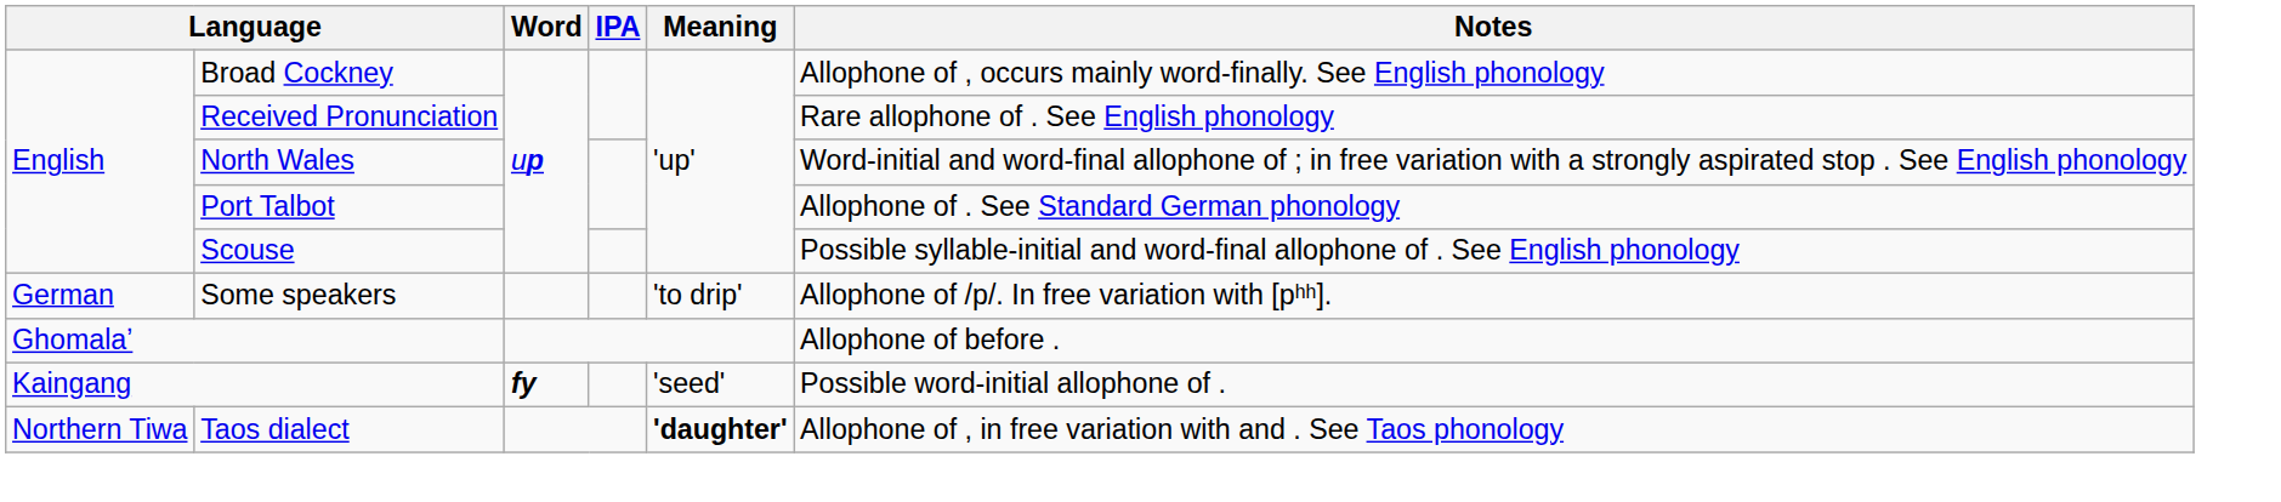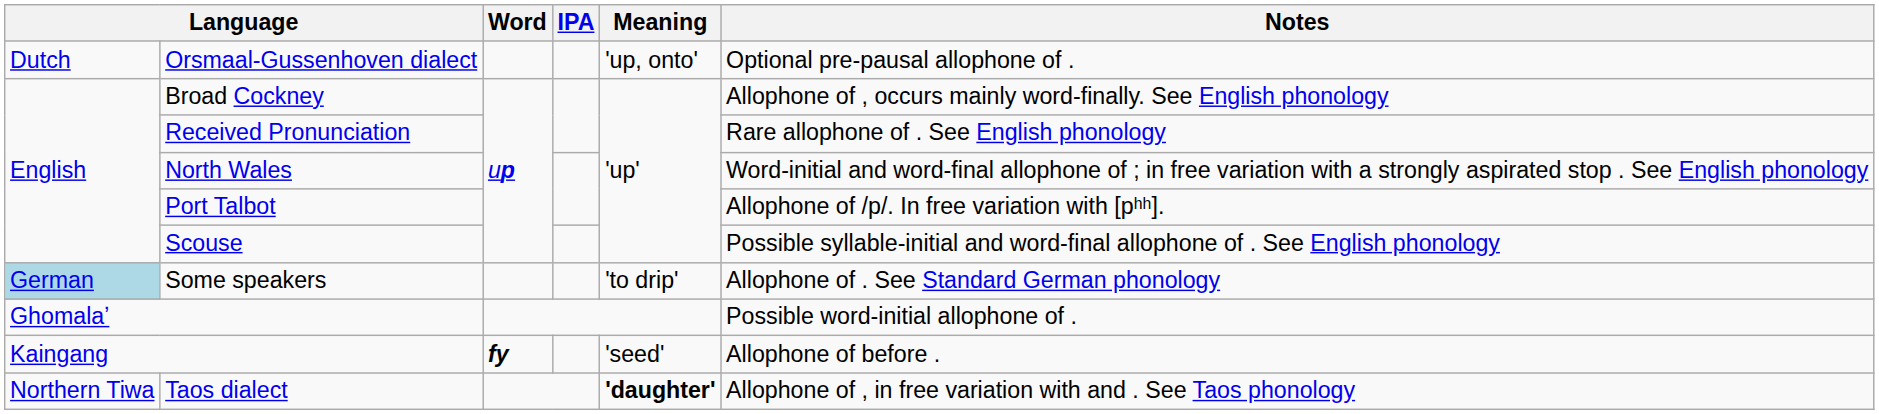+ row: Dutch | Orsmaal-Gussenhoven dialect | 'up, onto' | Optional pre-pausal allophone of .
Port Talbot | Notes: Allophone of . See Standard German phonology -> Allophone of /p/. In free variation with [pʰʰ].
Some speakers | column 1: no background -> lightblue background
Some speakers | Notes: Allophone of /p/. In free variation with [pʰʰ]. -> Allophone of . See Standard German phonology
Ghomalaʼ | Notes: Allophone of before . -> Possible word-initial allophone of .
Kaingang | Notes: Possible word-initial allophone of . -> Allophone of before .
